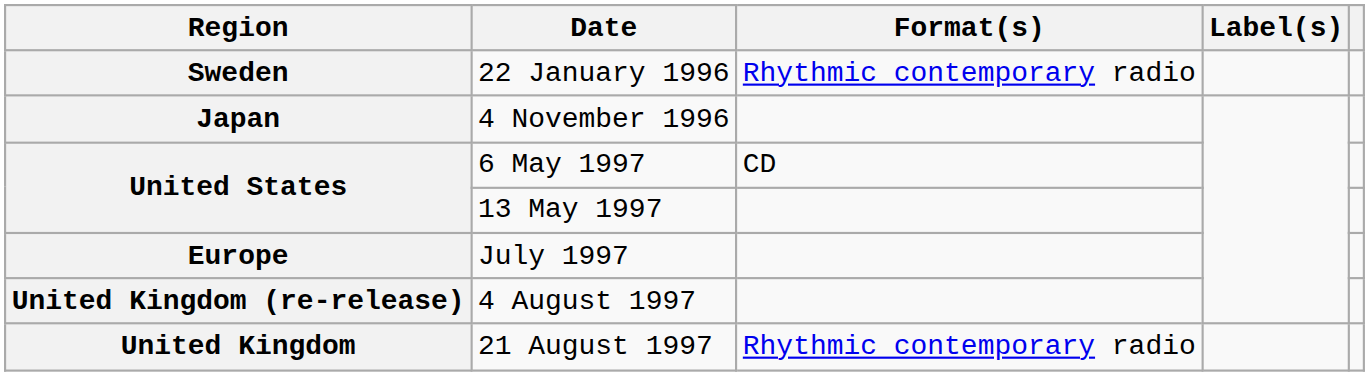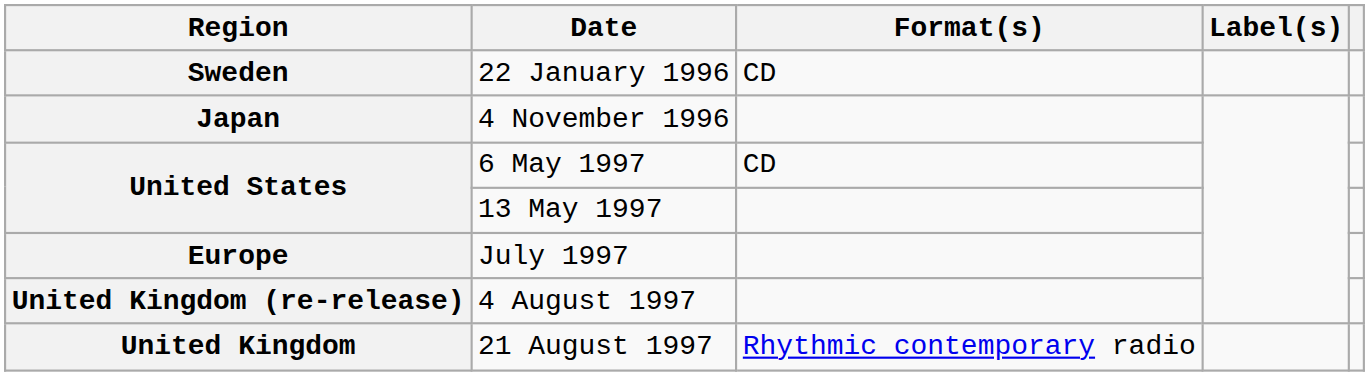22 January 1996 | Format(s): Rhythmic contemporary radio -> CD
